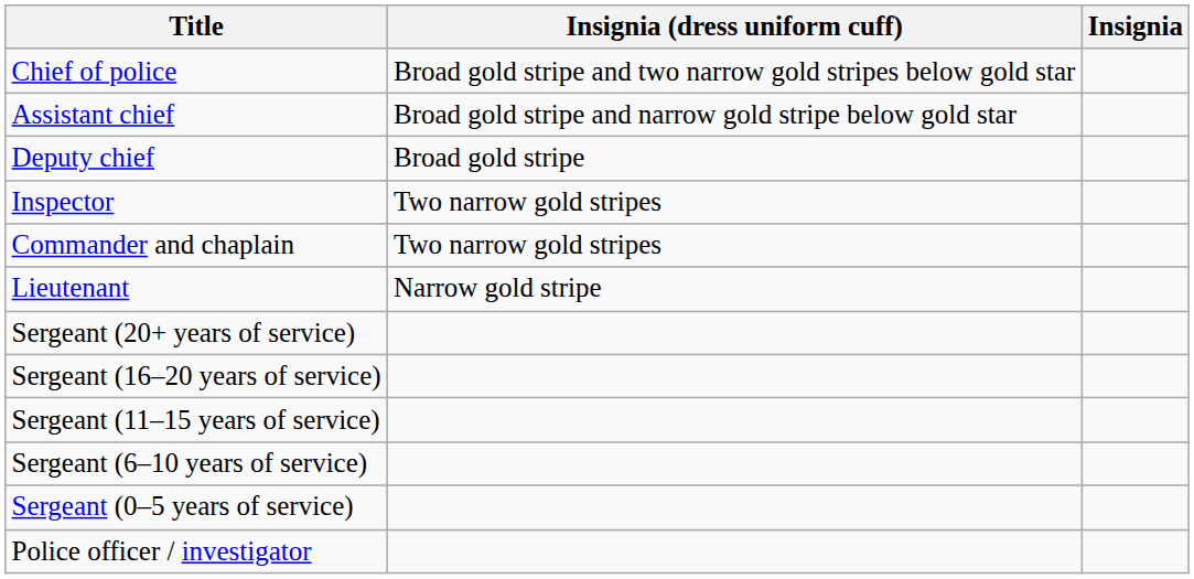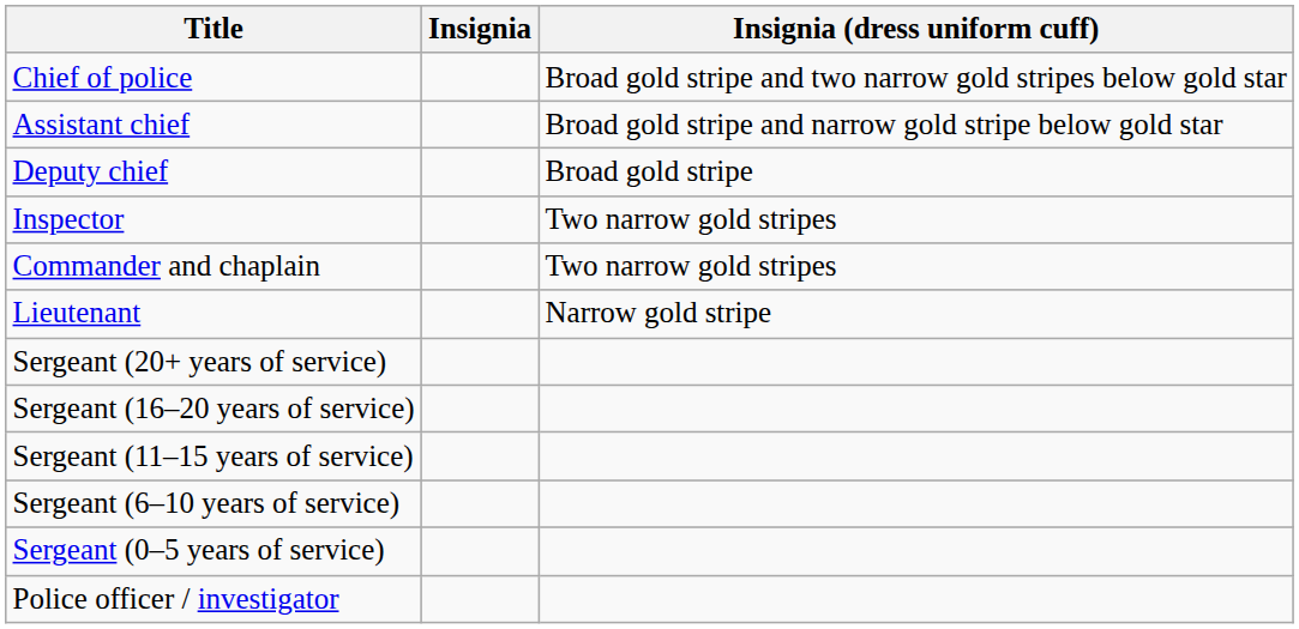columns swapped: Insignia <-> Insignia (dress uniform cuff)
